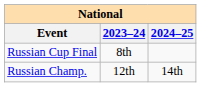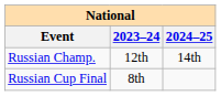rows swapped: Russian Champ. <-> Russian Cup Final
